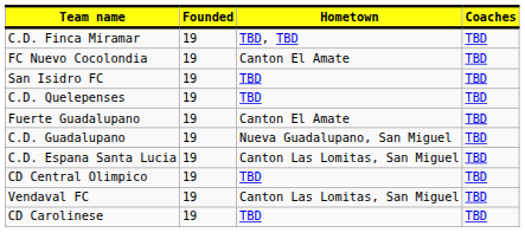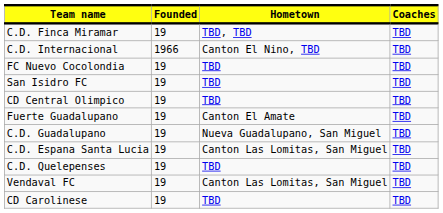+ row: C.D. Internacional | 1966 | Canton El Nino, TBD | TBD
FC Nuevo Cocolondia | Hometown: Canton El Amate -> TBD
rows swapped: C.D. Quelepenses <-> CD Central Olimpico
